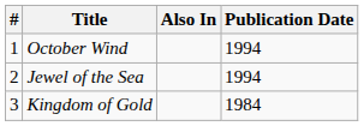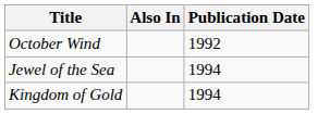- column: # | 1 | 2 | 3
October Wind | Publication Date: 1994 -> 1992
Kingdom of Gold | Publication Date: 1984 -> 1994
